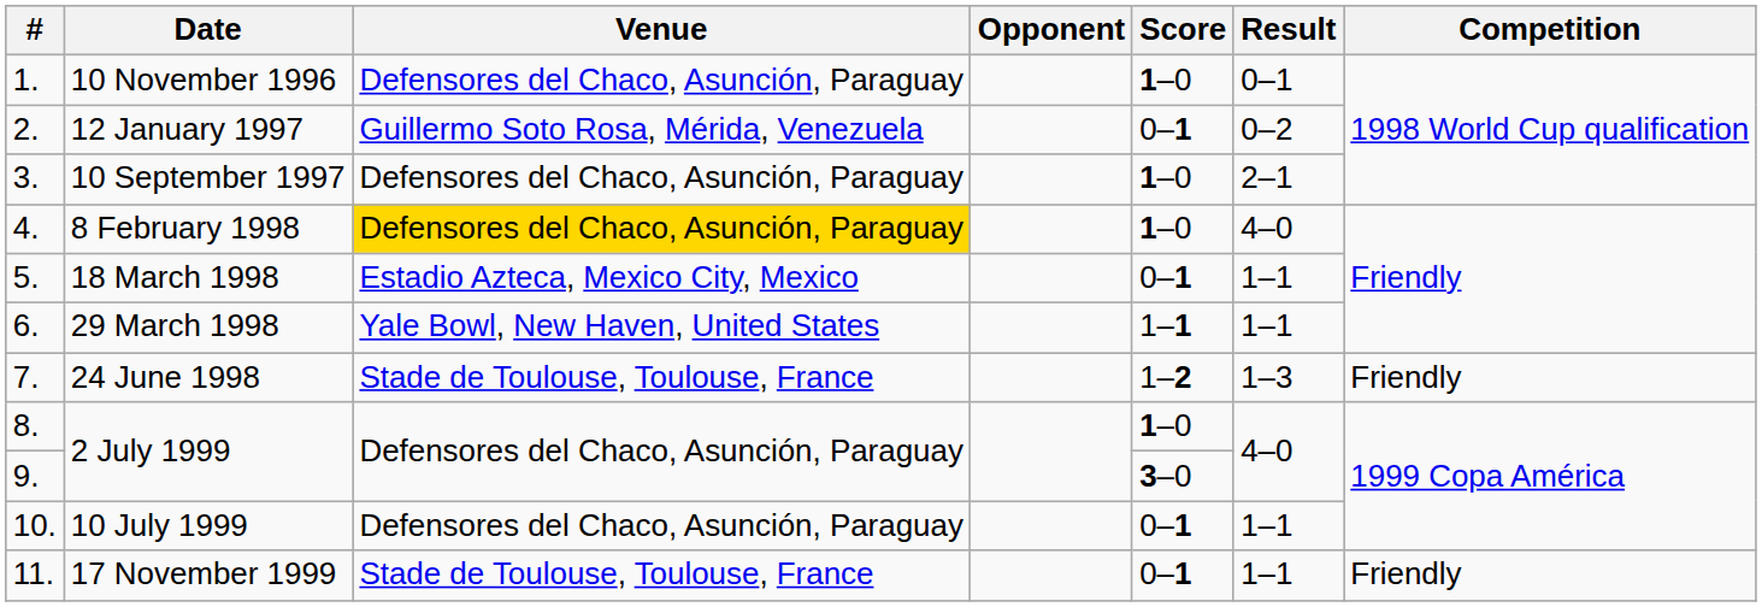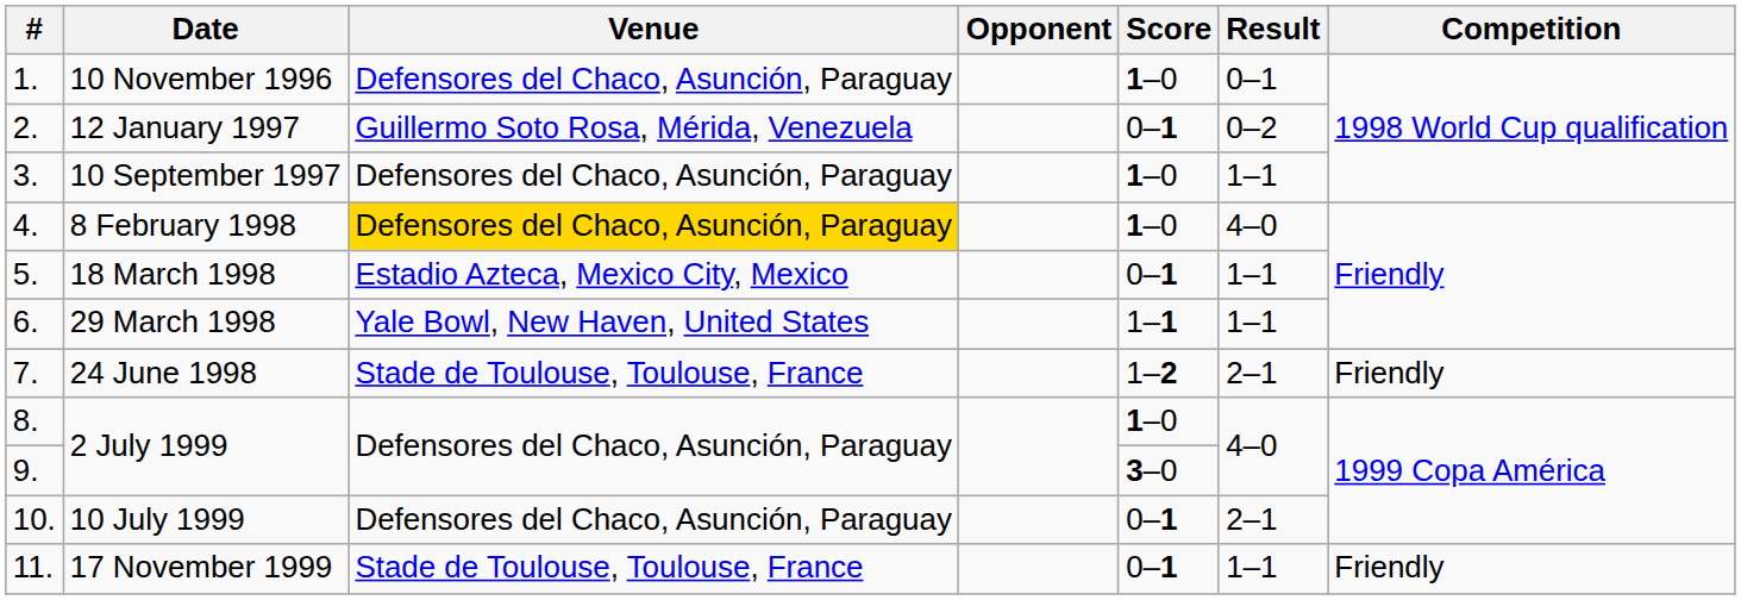10 September 1997 | Result: 2–1 -> 1–1
24 June 1998 | Result: 1–3 -> 2–1
10 July 1999 | Result: 1–1 -> 2–1
